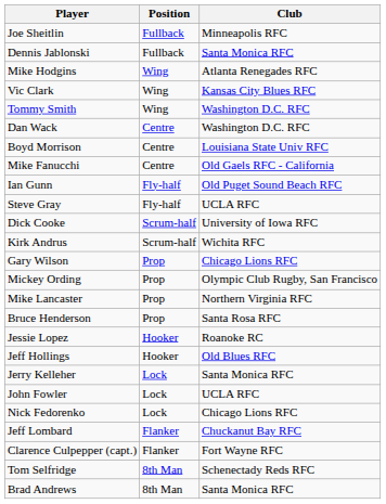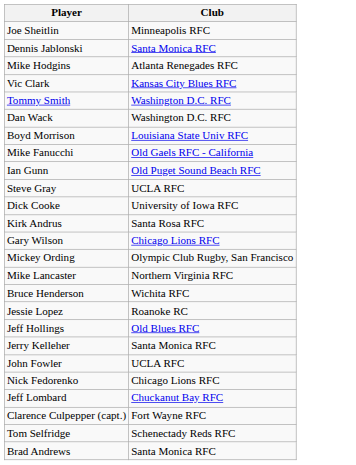- column: Position | Fullback | Fullback | Wing | Wing | Wing | Centre | Centre | Centre | Fly-half | Fly-half | Scrum-half | Scrum-half | Prop | Prop | Prop | Prop | Hooker | Hooker | Lock | Lock | Lock | Flanker | Flanker | 8th Man | 8th Man
Kirk Andrus | Club: Wichita RFC -> Santa Rosa RFC
Bruce Henderson | Club: Santa Rosa RFC -> Wichita RFC
